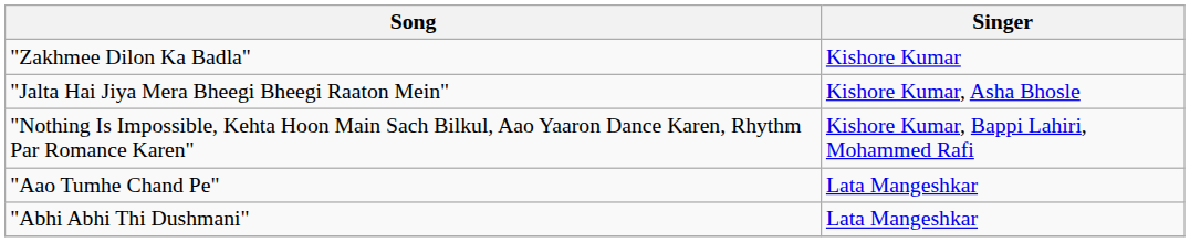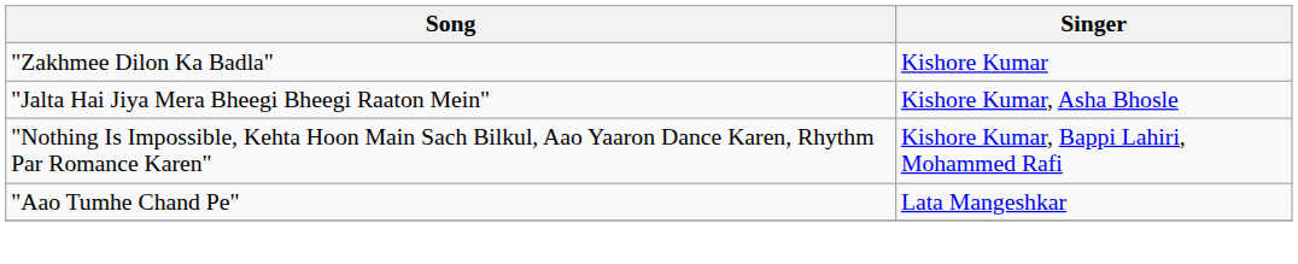- row: "Abhi Abhi Thi Dushmani" | Lata Mangeshkar
